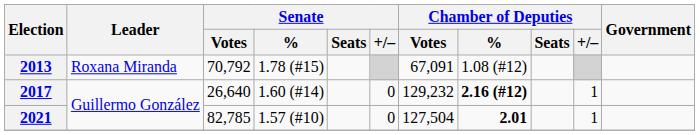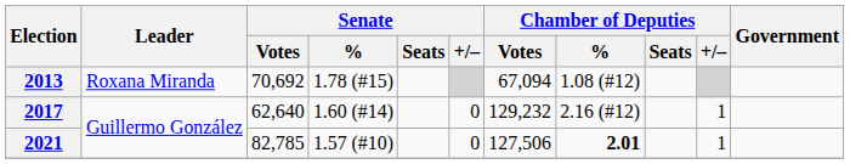2013 | Senate / Votes: 70,792 -> 70,692
2013 | Chamber of Deputies / Votes: 67,091 -> 67,094
2017 | Senate / Votes: 26,640 -> 62,640
2017 | Chamber of Deputies / %: bold -> normal
2021 | Chamber of Deputies / Votes: 127,504 -> 127,506
